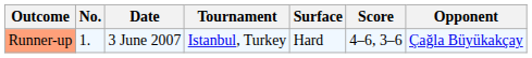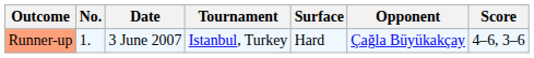columns swapped: Opponent <-> Score
